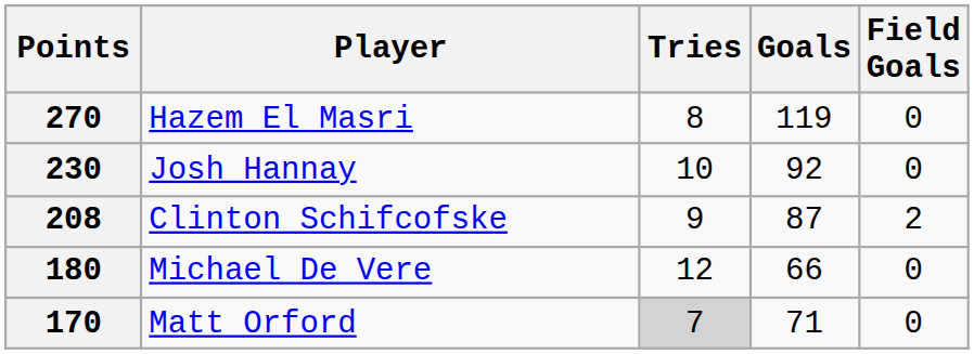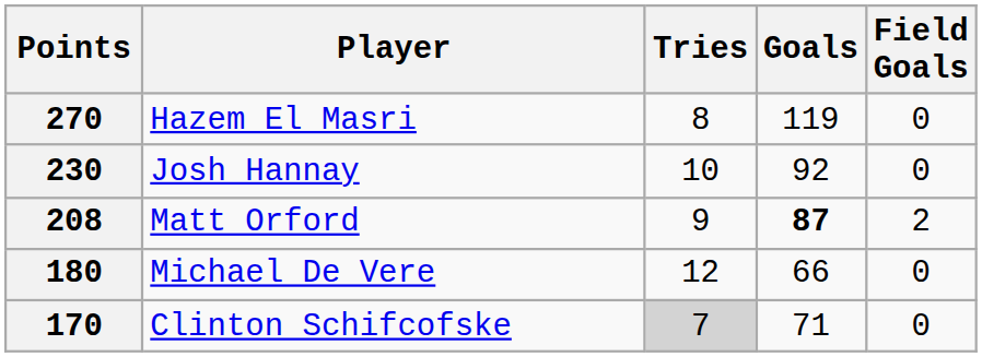208 | Player: Clinton Schifcofske -> Matt Orford
208 | Goals: normal -> bold
170 | Player: Matt Orford -> Clinton Schifcofske
